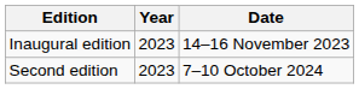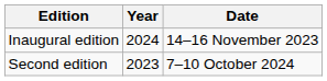Inaugural edition | Year: 2023 -> 2024
